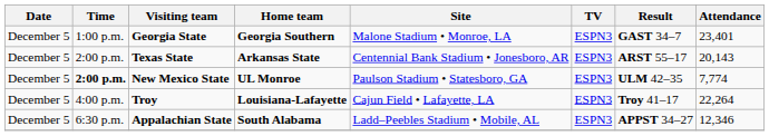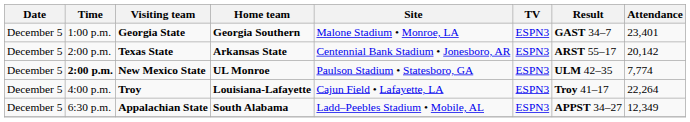Texas State | Attendance: 20,143 -> 20,142
Appalachian State | Attendance: 12,346 -> 12,349
